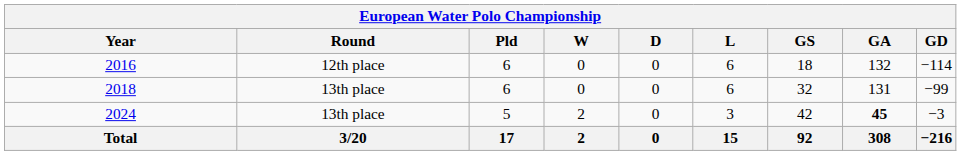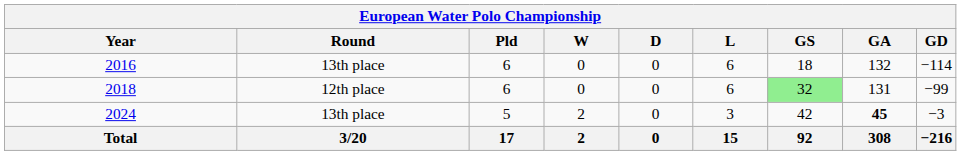2016 | Round: 12th place -> 13th place
2018 | Round: 13th place -> 12th place
2018 | GS: no background -> lightgreen background
